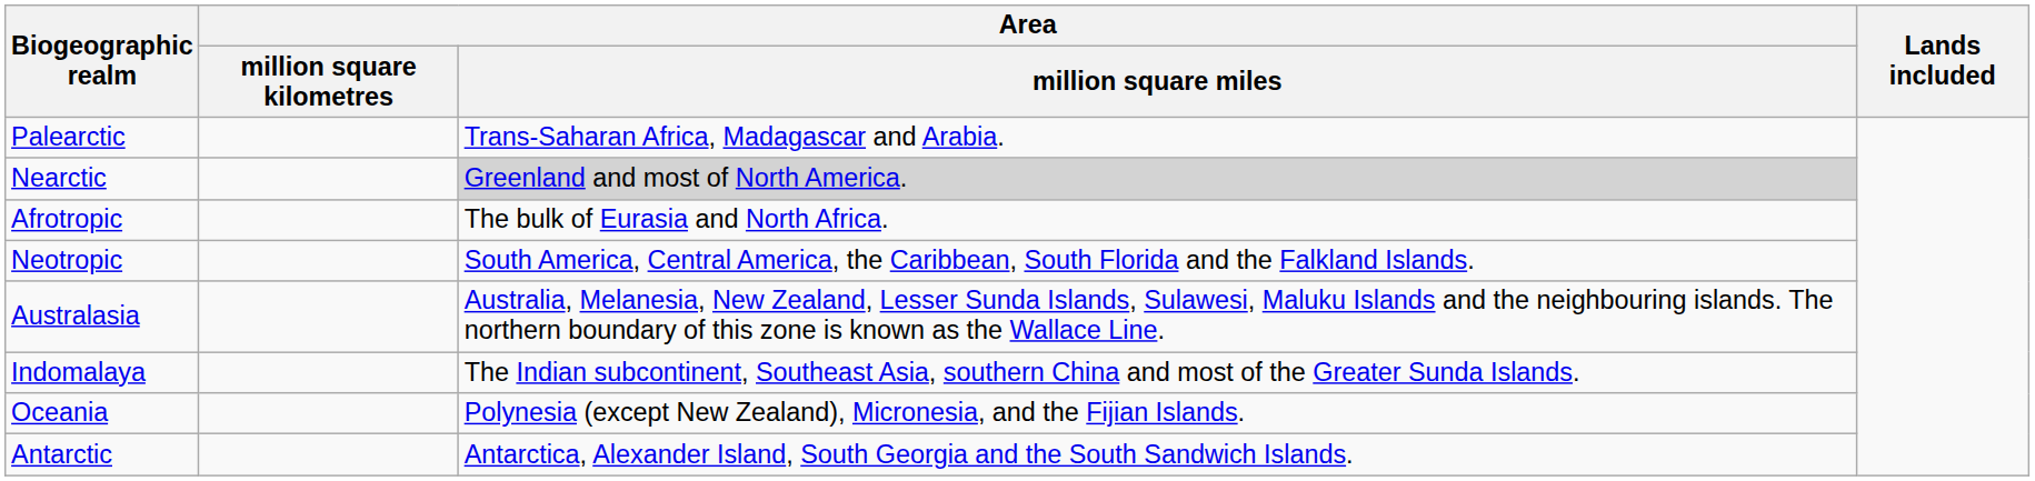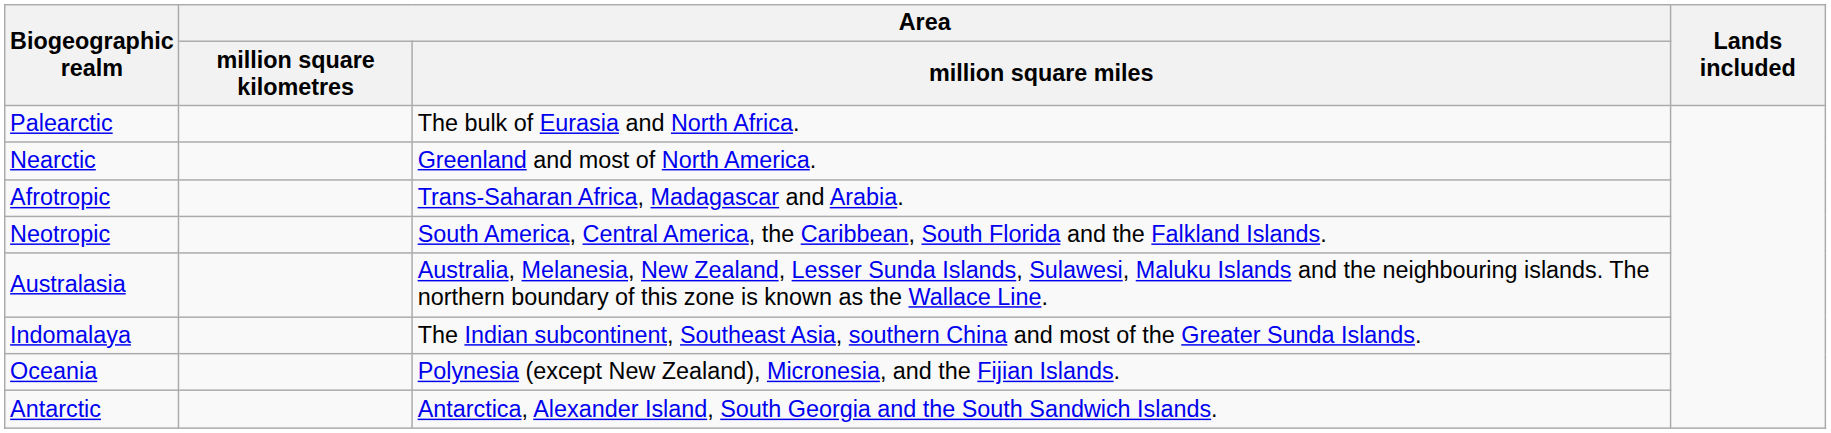Palearctic | Area / million square miles: Trans-Saharan Africa, Madagascar and Arabia. -> The bulk of Eurasia and North Africa.
Nearctic | Area / million square miles: lightgrey background -> no background
Afrotropic | Area / million square miles: The bulk of Eurasia and North Africa. -> Trans-Saharan Africa, Madagascar and Arabia.
